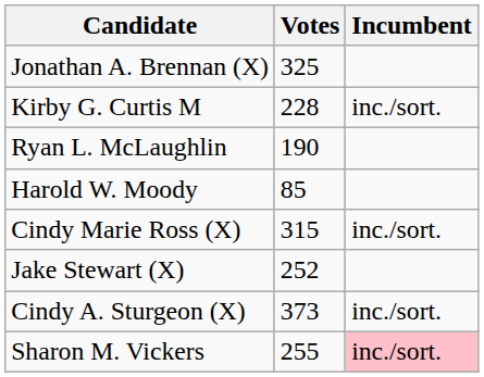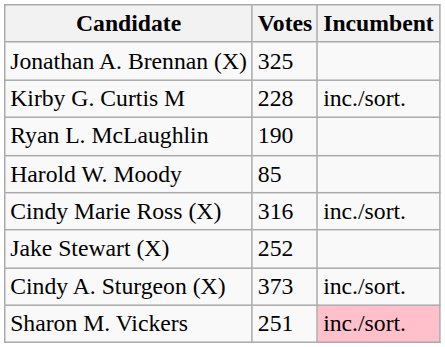Cindy Marie Ross (X) | Votes: 315 -> 316
Sharon M. Vickers | Votes: 255 -> 251
